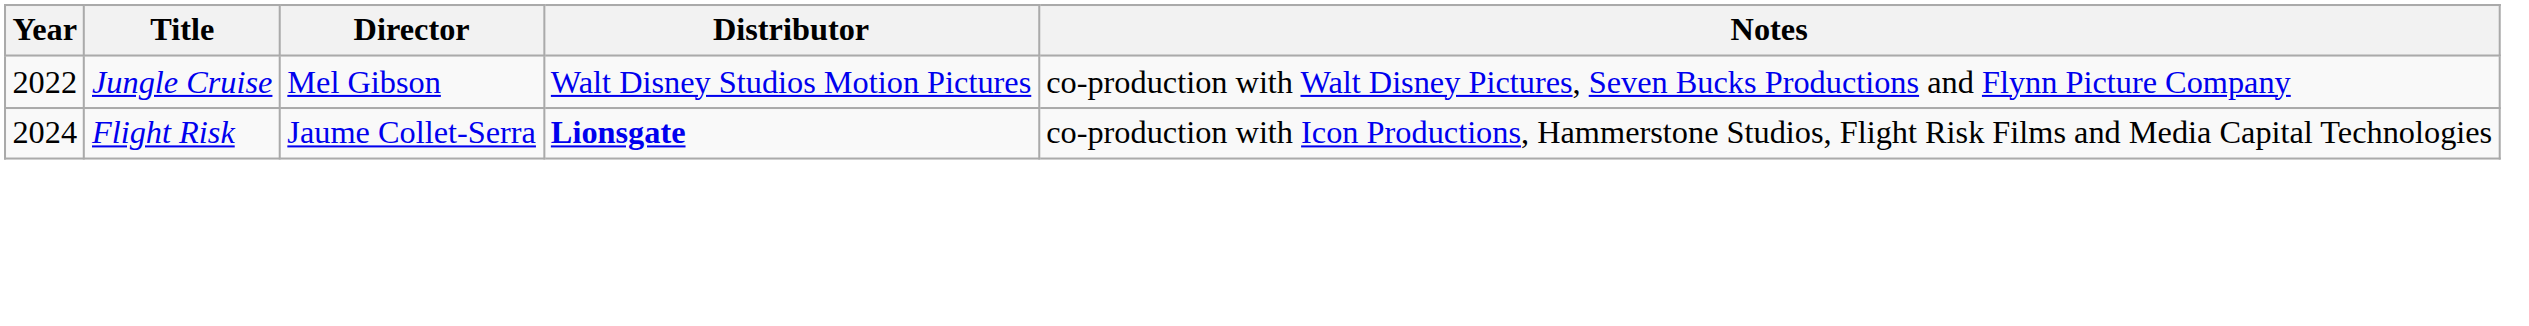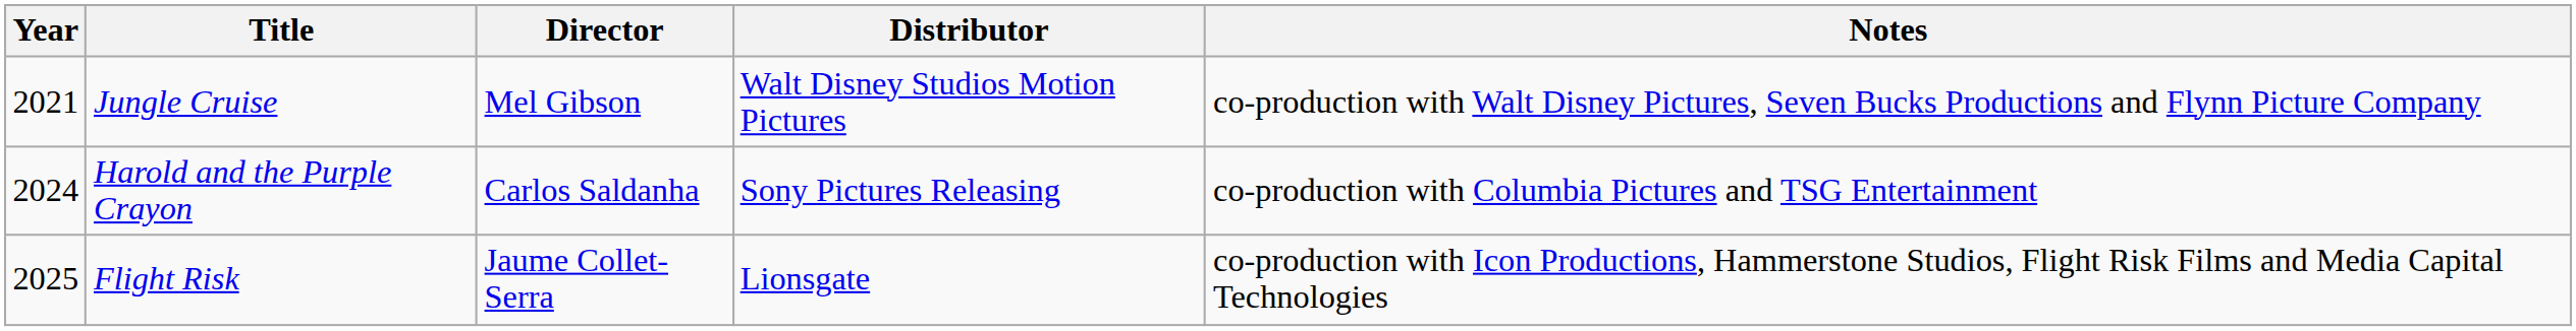Jungle Cruise | Year: 2022 -> 2021
+ row: 2024 | Harold and the Purple Crayon | Carlos Saldanha | Sony Pictures Releasing | co-production with Columbia Pictures and TSG Entertainment
Flight Risk | Year: 2024 -> 2025
Flight Risk | Distributor: bold -> normal
